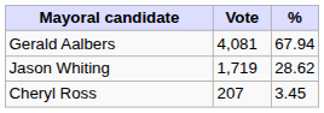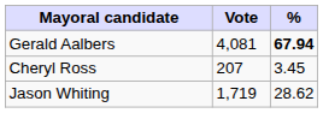Gerald Aalbers | %: normal -> bold
rows swapped: Jason Whiting <-> Cheryl Ross
